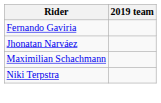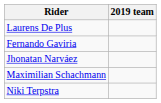+ row: Laurens De Plus
